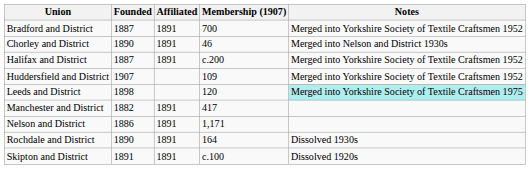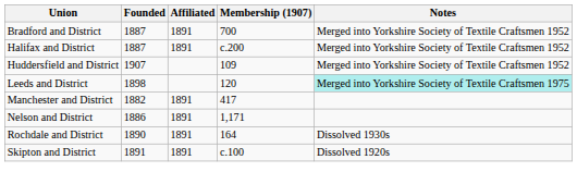- row: Chorley and District | 1890 | 1891 | 46 | Merged into Nelson and District 1930s
